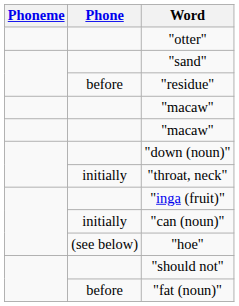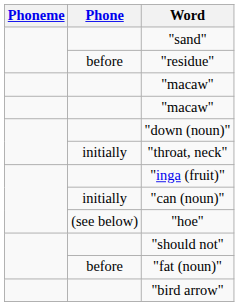- row: "otter"
+ row: "bird arrow"
